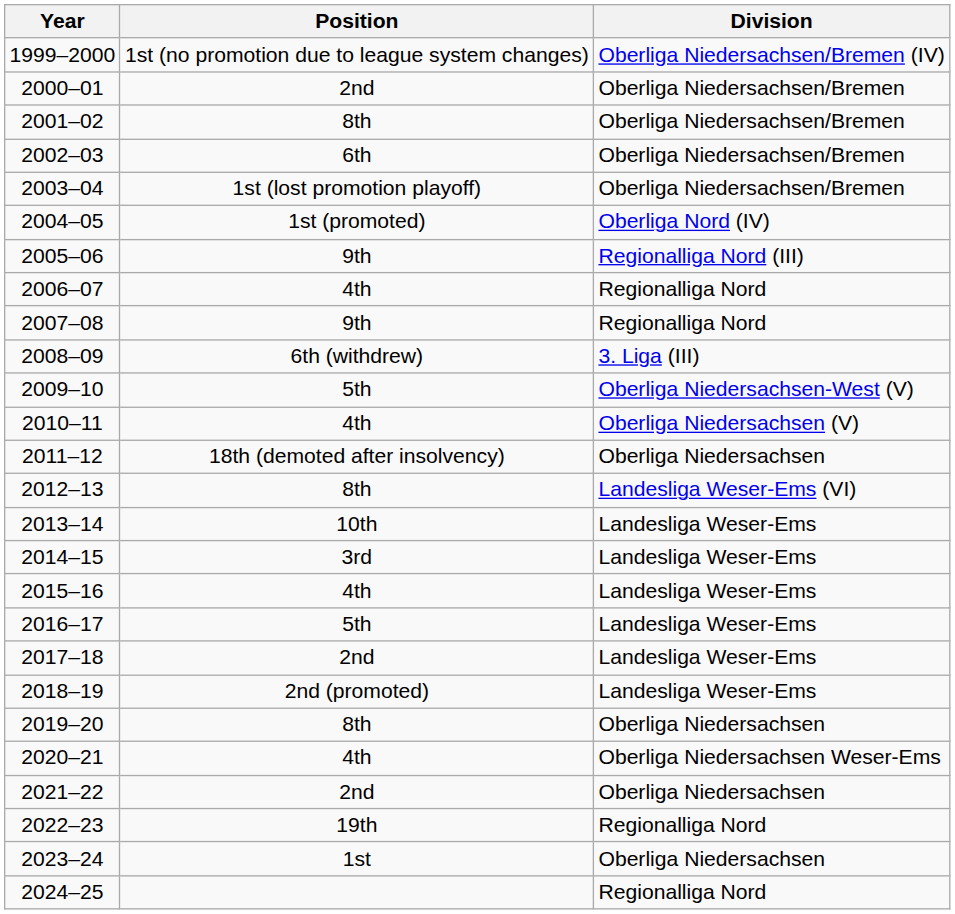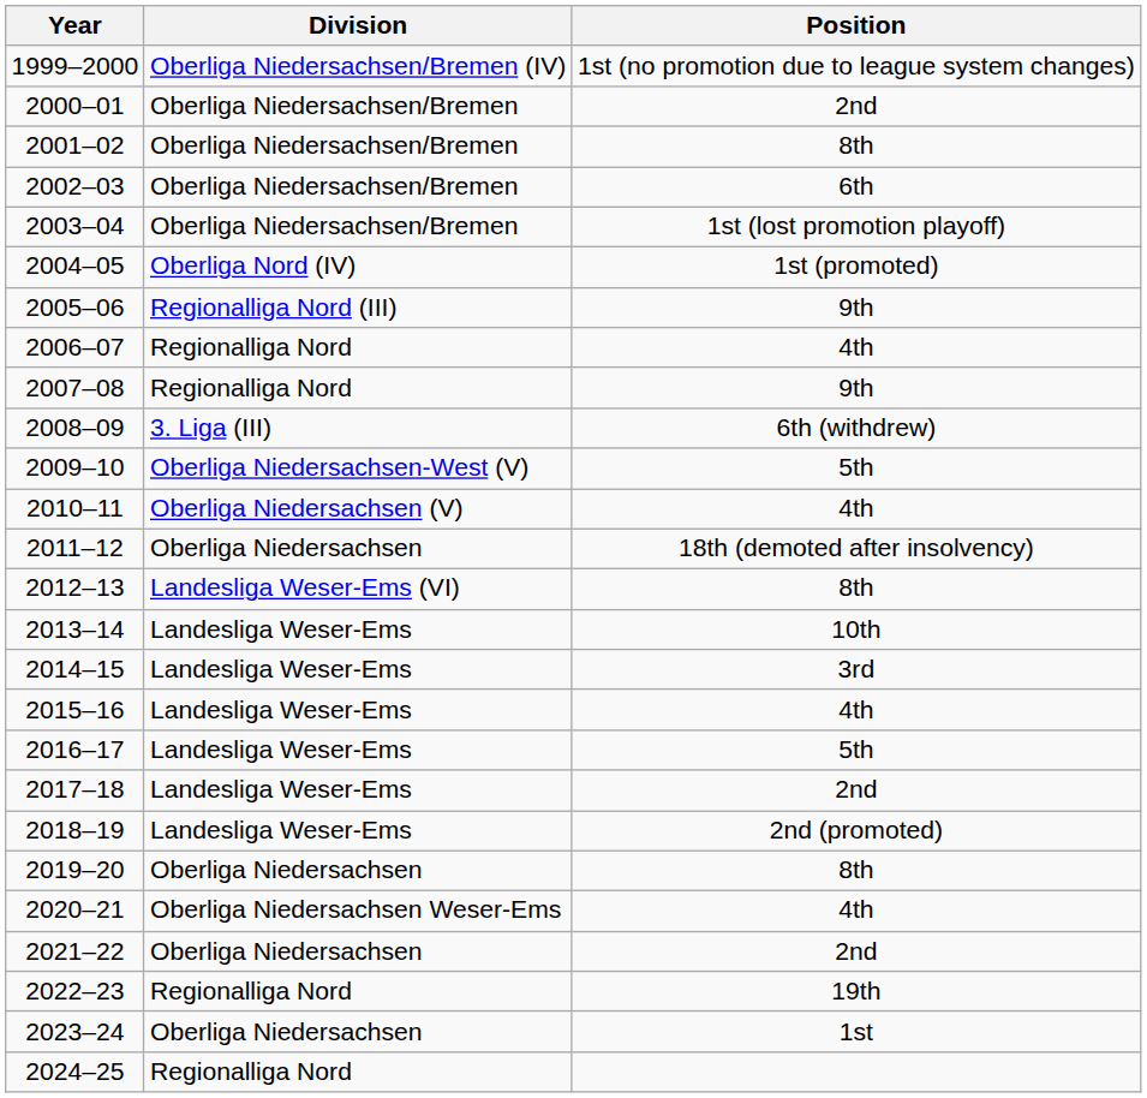columns swapped: Division <-> Position
